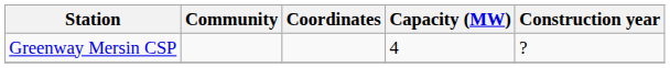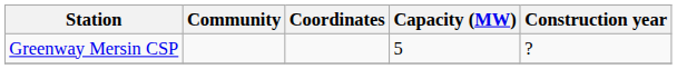Greenway Mersin CSP | Capacity (MW): 4 -> 5
